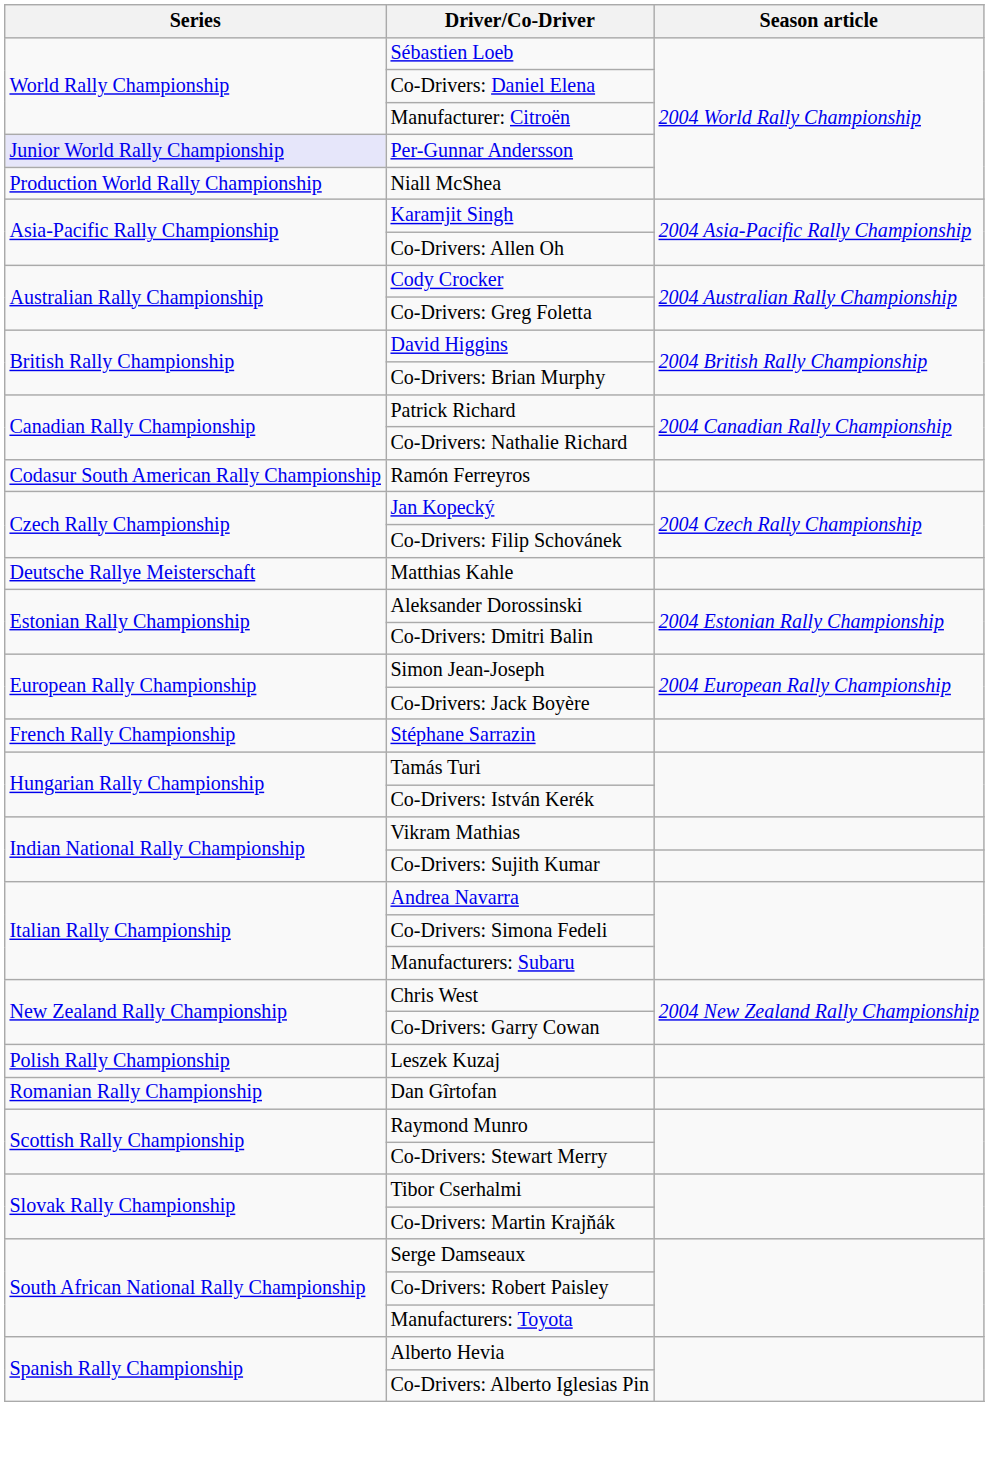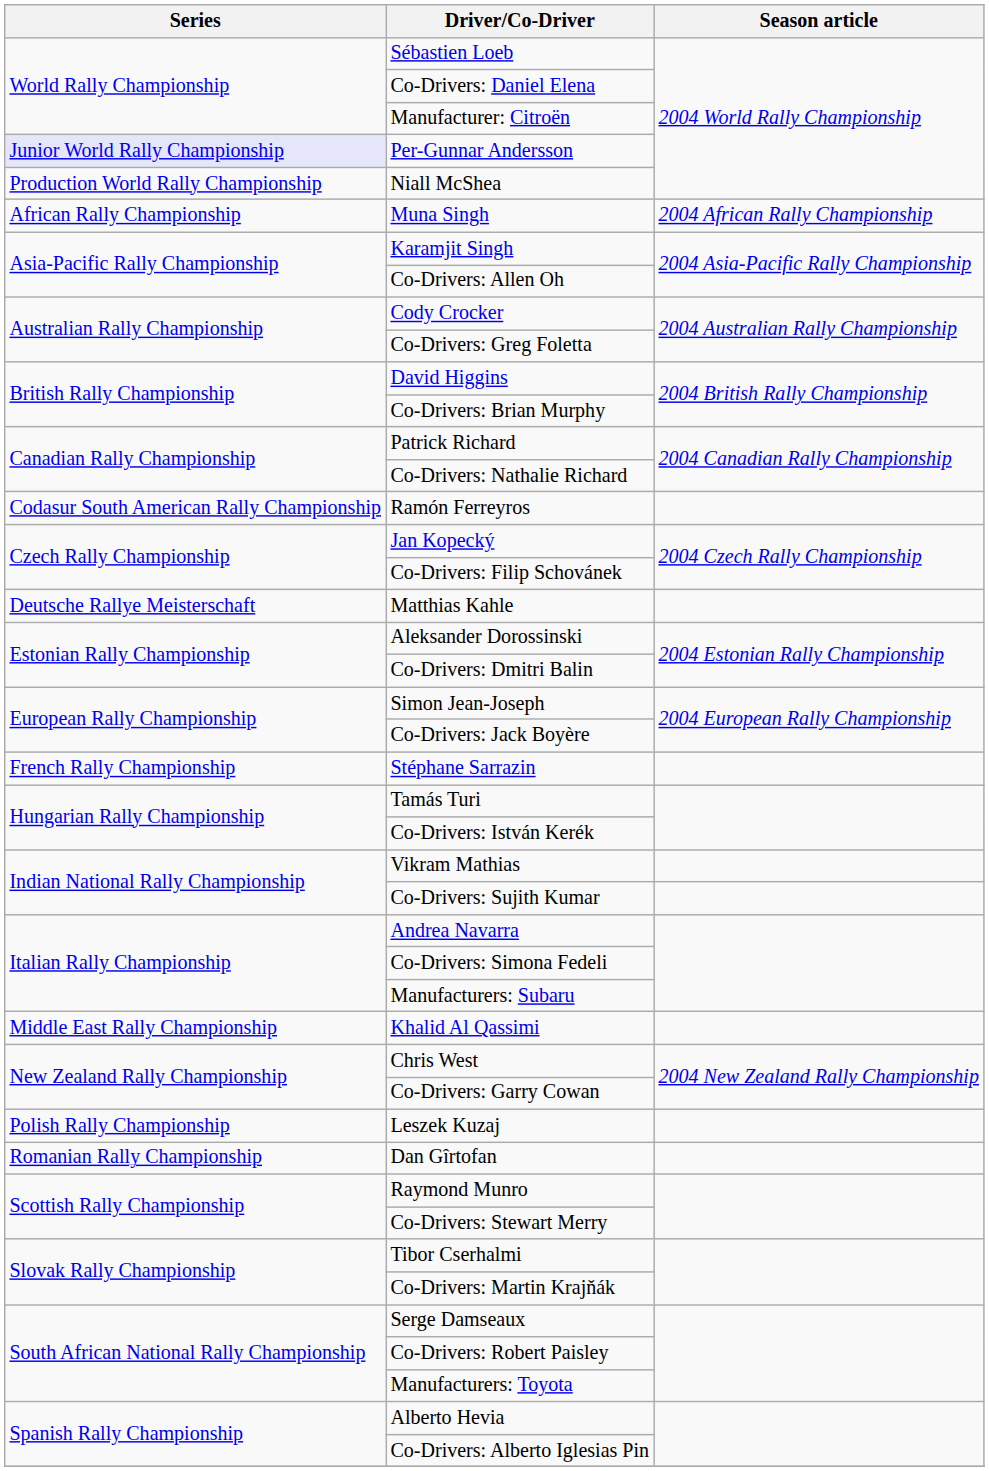+ row: African Rally Championship | Muna Singh | 2004 African Rally Championship
+ row: Middle East Rally Championship | Khalid Al Qassimi
